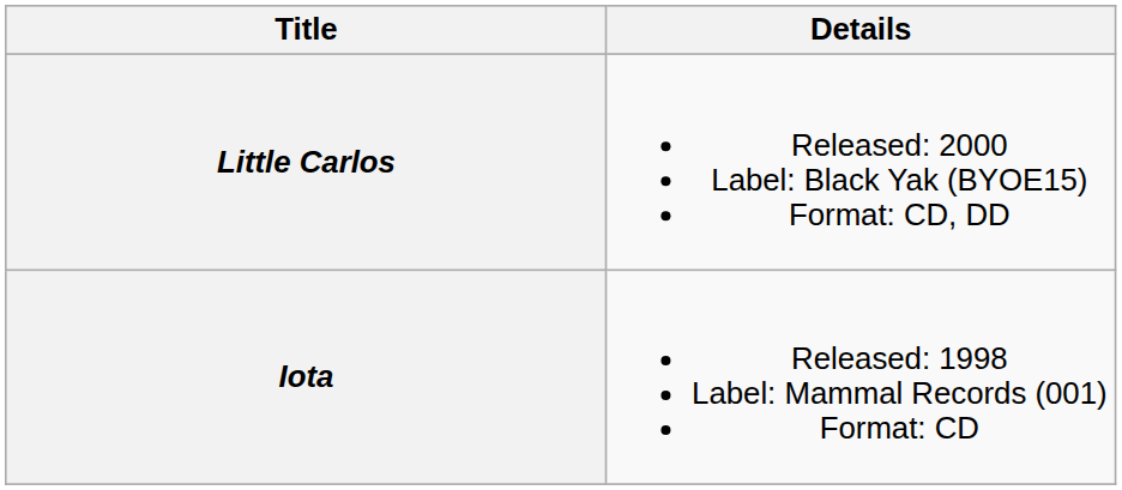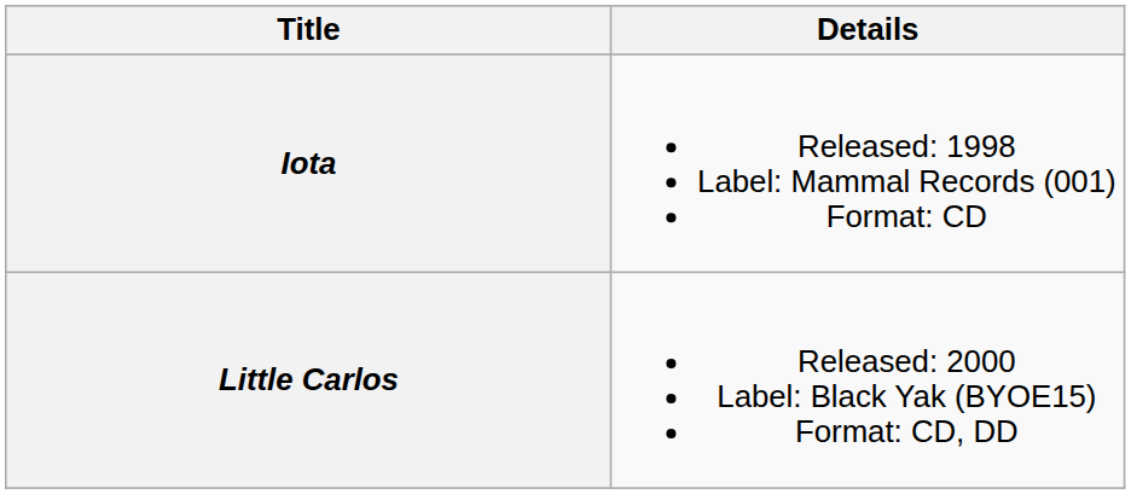rows swapped: Iota <-> Little Carlos
